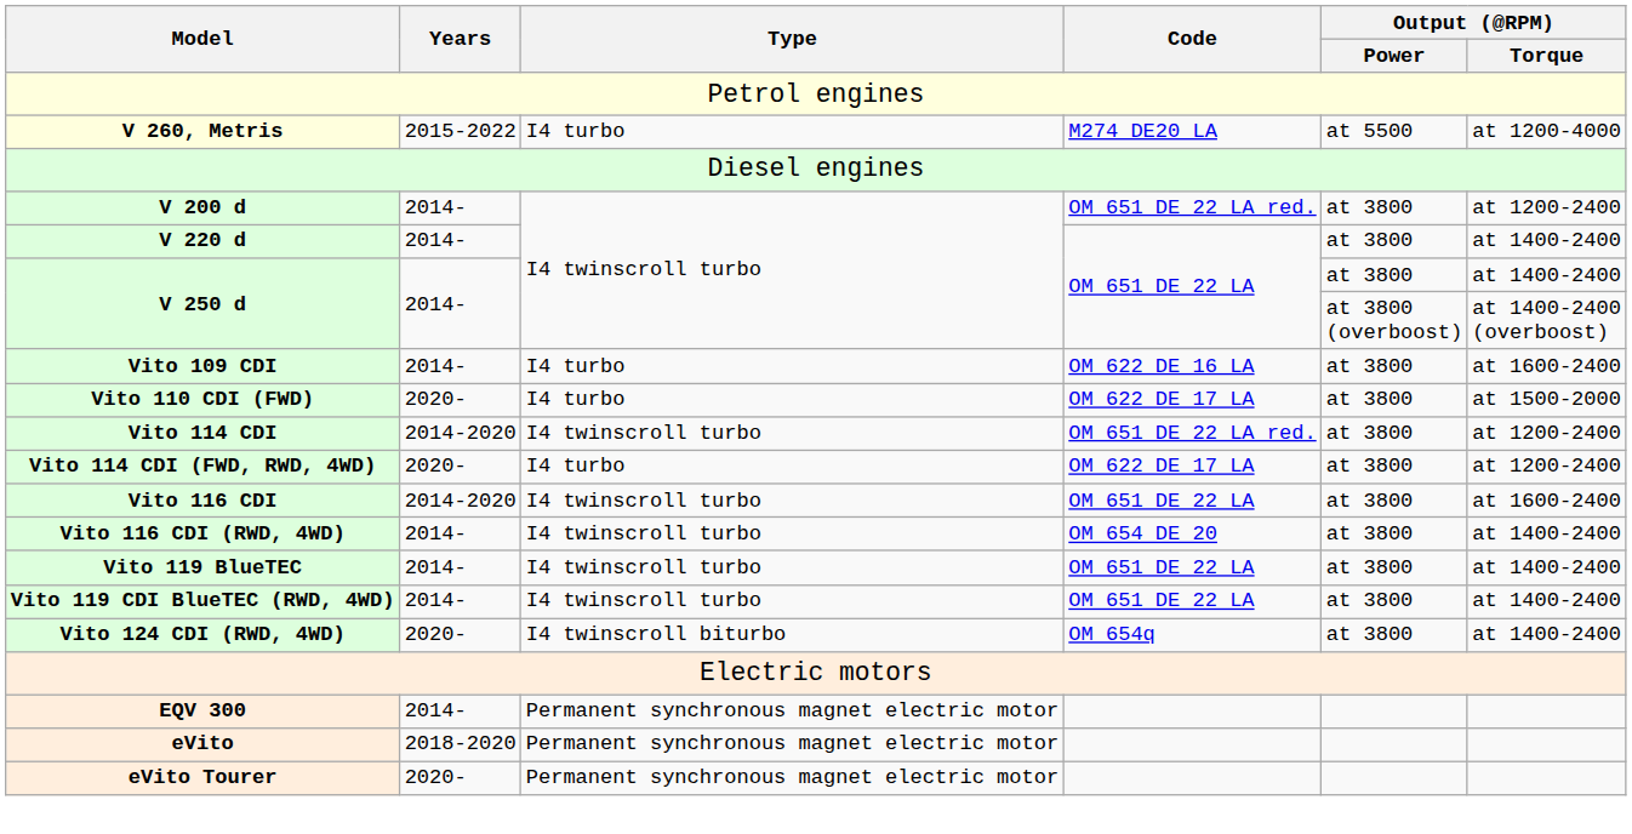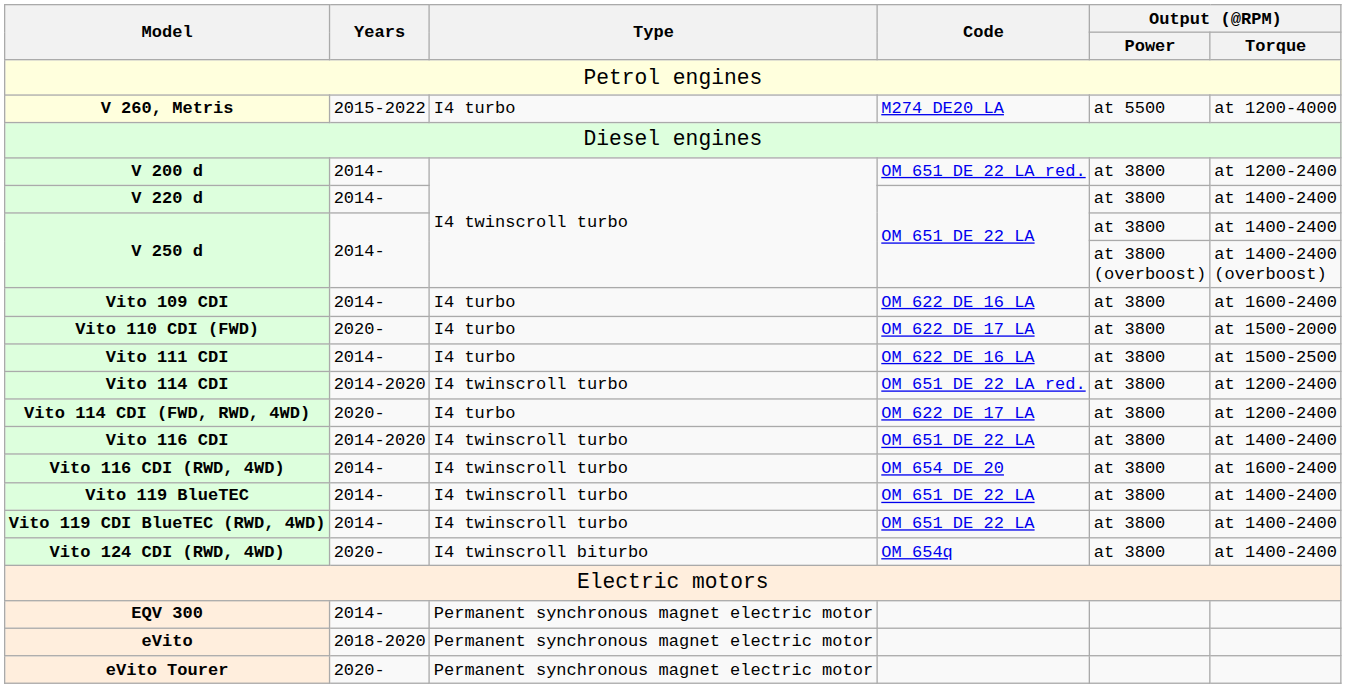+ row: Vito 111 CDI | 2014- | I4 turbo | OM 622 DE 16 LA | at 3800 | at 1500-2500
Vito 116 CDI | Output (@RPM) / Torque: at 1600-2400 -> at 1400-2400
Vito 116 CDI (RWD, 4WD) | Output (@RPM) / Torque: at 1400-2400 -> at 1600-2400
